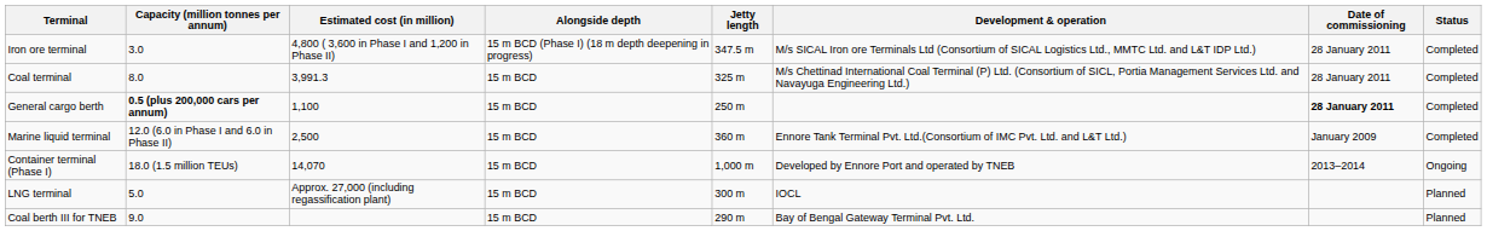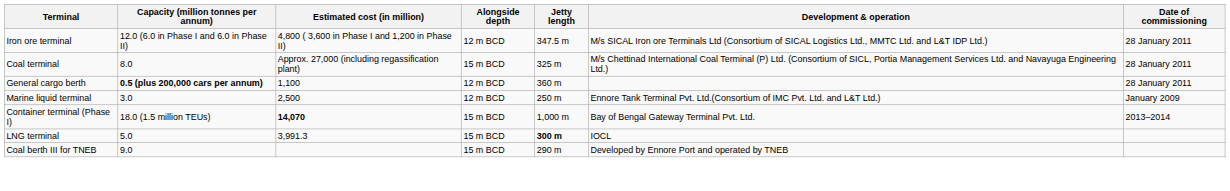- column: Status | Completed | Completed | Completed | Completed | Ongoing | Planned | Planned
Iron ore terminal | Capacity (million tonnes per annum): 3.0 -> 12.0 (6.0 in Phase I and 6.0 in Phase II)
Iron ore terminal | Alongside depth: 15 m BCD (Phase I) (18 m depth deepening in progress) -> 12 m BCD
Coal terminal | Estimated cost (in million): 3,991.3 -> Approx. 27,000 (including regassification plant)
General cargo berth | Alongside depth: 15 m BCD -> 12 m BCD
General cargo berth | Jetty length: 250 m -> 360 m
General cargo berth | Date of commissioning: bold -> normal
Marine liquid terminal | Capacity (million tonnes per annum): 12.0 (6.0 in Phase I and 6.0 in Phase II) -> 3.0
Marine liquid terminal | Alongside depth: 15 m BCD -> 12 m BCD
Marine liquid terminal | Jetty length: 360 m -> 250 m
Container terminal (Phase I) | Estimated cost (in million): normal -> bold
Container terminal (Phase I) | Development & operation: Developed by Ennore Port and operated by TNEB -> Bay of Bengal Gateway Terminal Pvt. Ltd.
LNG terminal | Estimated cost (in million): Approx. 27,000 (including regassification plant) -> 3,991.3
LNG terminal | Jetty length: normal -> bold
Coal berth III for TNEB | Development & operation: Bay of Bengal Gateway Terminal Pvt. Ltd. -> Developed by Ennore Port and operated by TNEB
